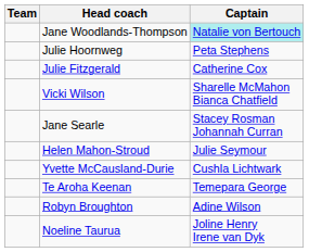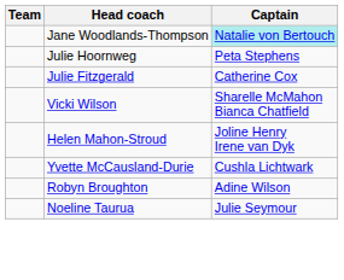- row: Jane Searle | Stacey Rosman Johannah Curran
Helen Mahon-Stroud | Captain: Julie Seymour -> Joline Henry Irene van Dyk
- row: Te Aroha Keenan | Temepara George
Noeline Taurua | Captain: Joline Henry Irene van Dyk -> Julie Seymour
